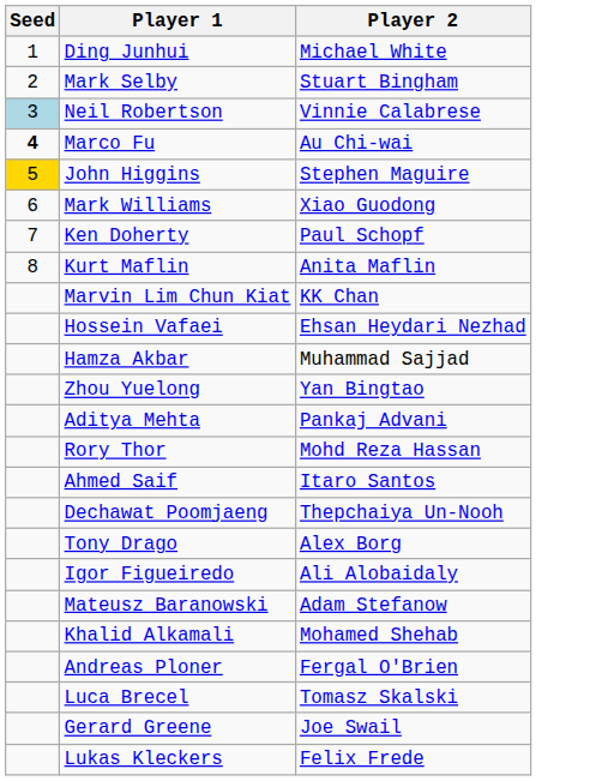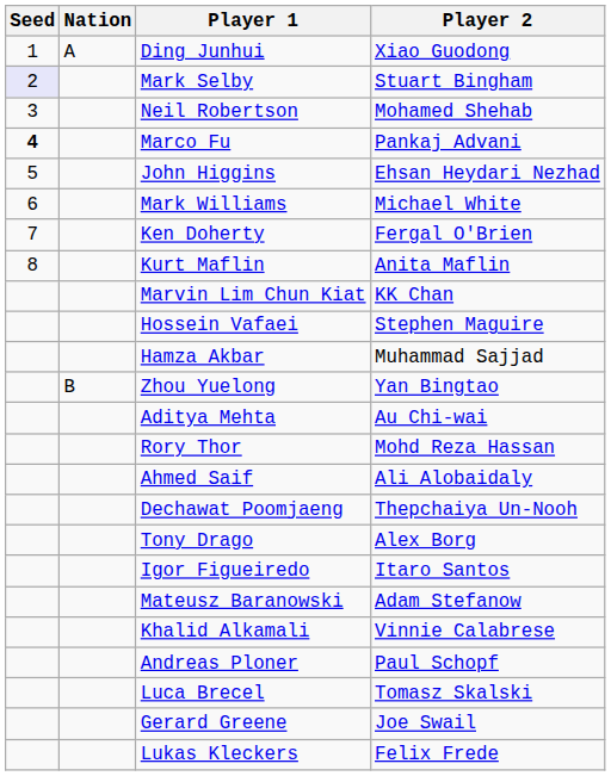+ column: Nation | A | B
Ding Junhui | Player 2: Michael White -> Xiao Guodong
Mark Selby | Seed: no background -> lavender background
Neil Robertson | Seed: lightblue background -> no background
Neil Robertson | Player 2: Vinnie Calabrese -> Mohamed Shehab
Marco Fu | Player 2: Au Chi-wai -> Pankaj Advani
John Higgins | Seed: gold background -> no background
John Higgins | Player 2: Stephen Maguire -> Ehsan Heydari Nezhad
Mark Williams | Player 2: Xiao Guodong -> Michael White
Ken Doherty | Player 2: Paul Schopf -> Fergal O'Brien
Hossein Vafaei | Player 2: Ehsan Heydari Nezhad -> Stephen Maguire
Aditya Mehta | Player 2: Pankaj Advani -> Au Chi-wai
Ahmed Saif | Player 2: Itaro Santos -> Ali Alobaidaly
Igor Figueiredo | Player 2: Ali Alobaidaly -> Itaro Santos
Khalid Alkamali | Player 2: Mohamed Shehab -> Vinnie Calabrese
Andreas Ploner | Player 2: Fergal O'Brien -> Paul Schopf
